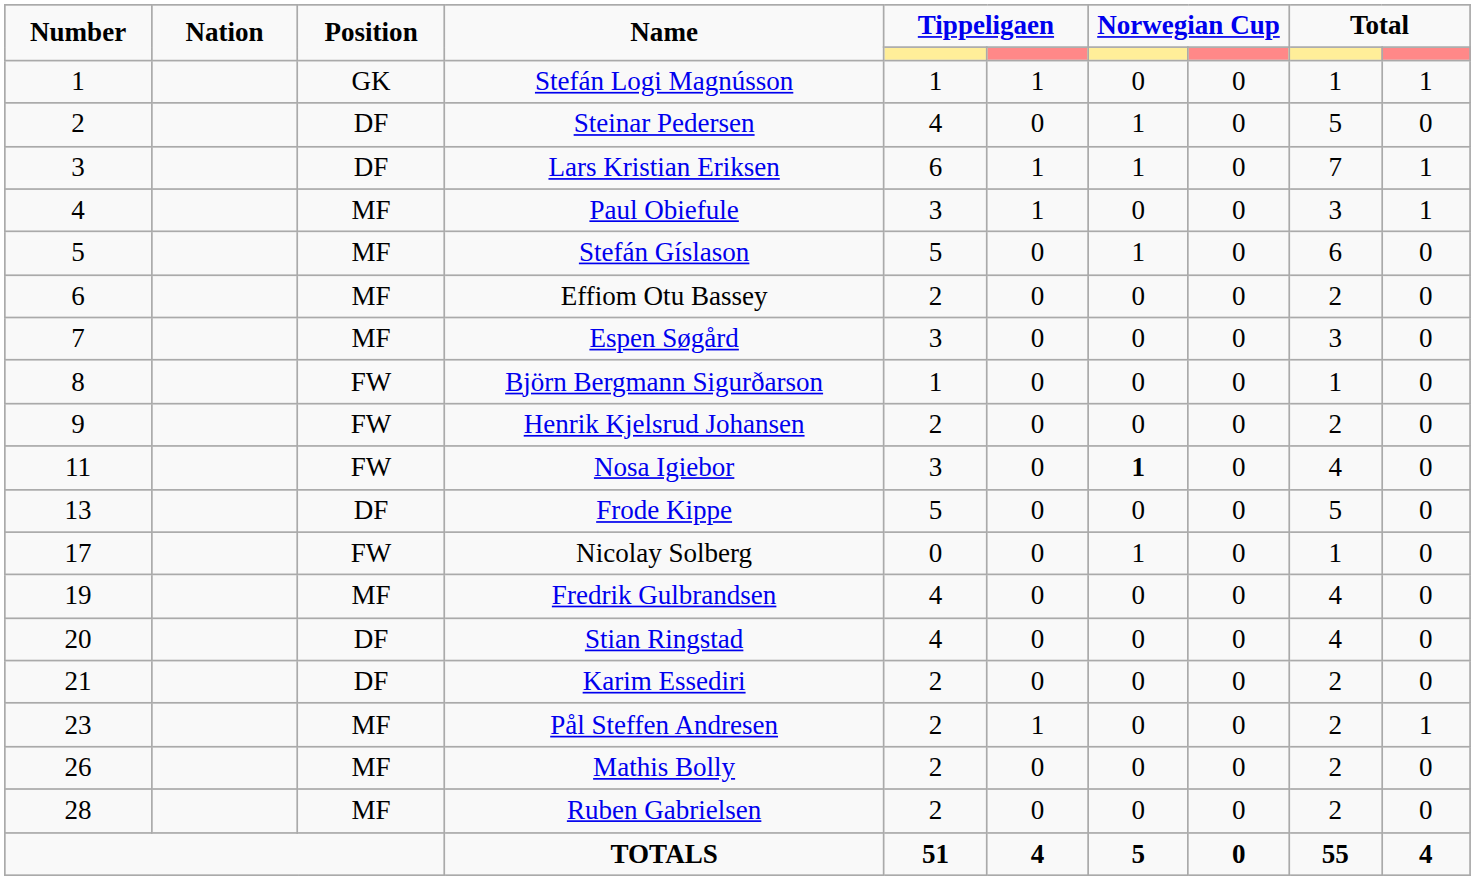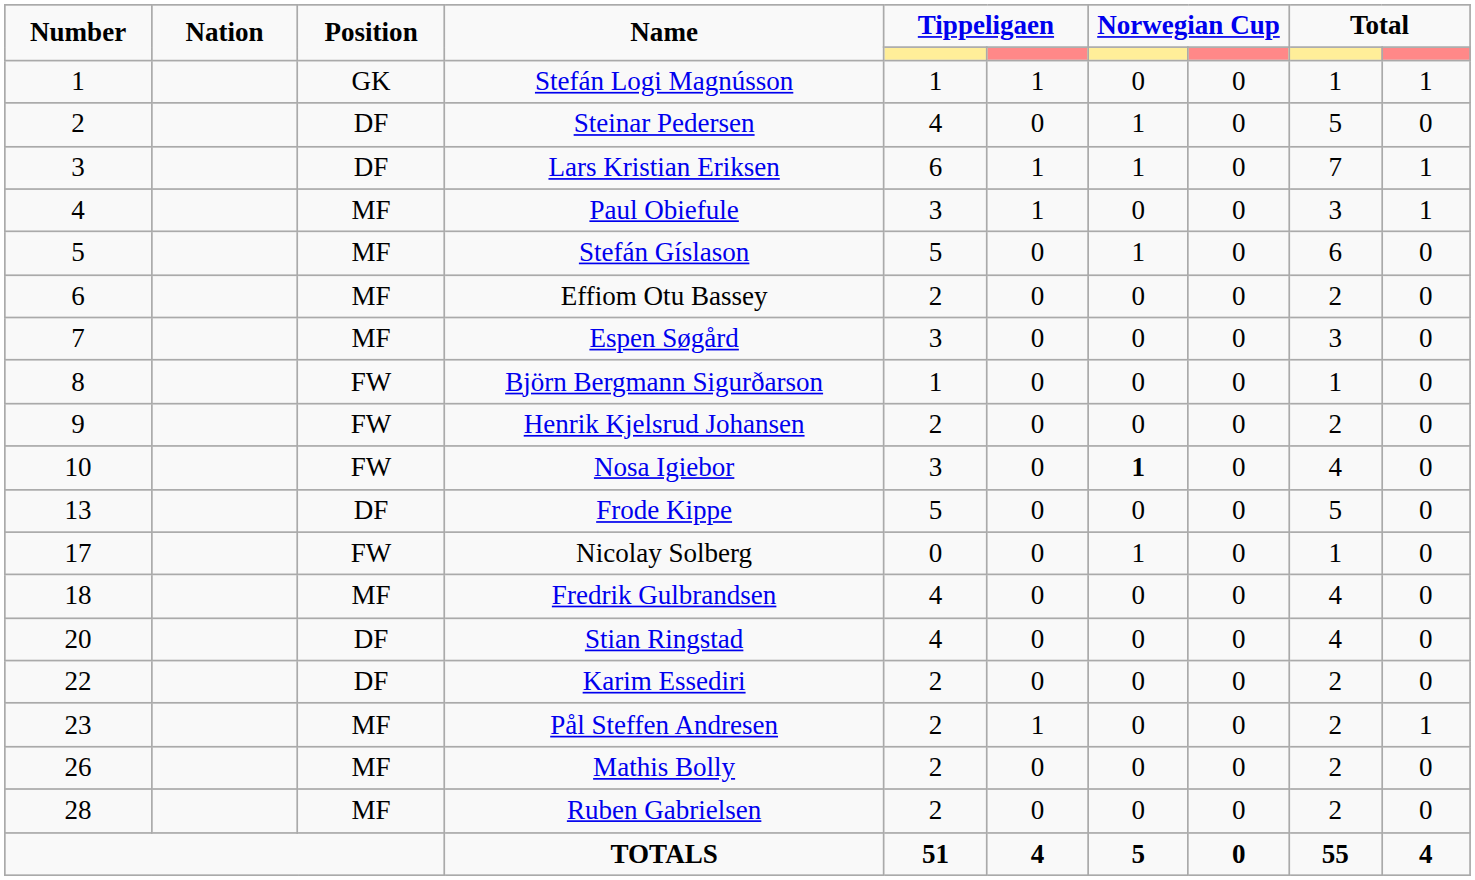Nosa Igiebor | Number: 11 -> 10
Fredrik Gulbrandsen | Number: 19 -> 18
Karim Essediri | Number: 21 -> 22
